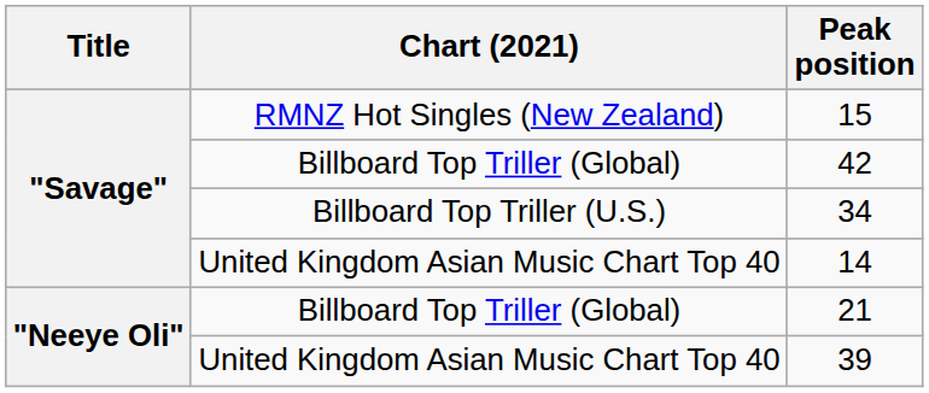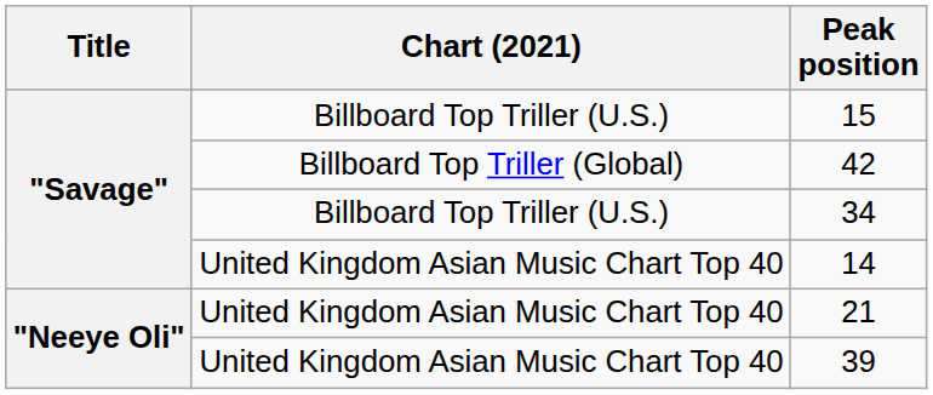15 | Chart (2021): RMNZ Hot Singles (New Zealand) -> Billboard Top Triller (U.S.)
21 | Chart (2021): Billboard Top Triller (Global) -> United Kingdom Asian Music Chart Top 40
